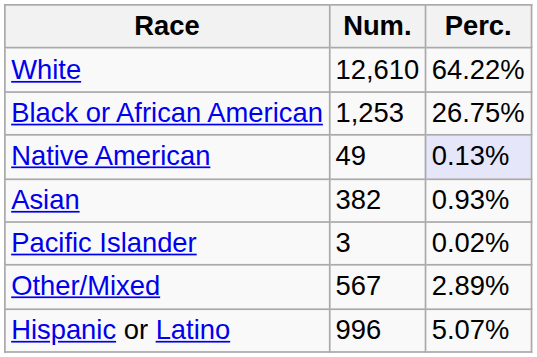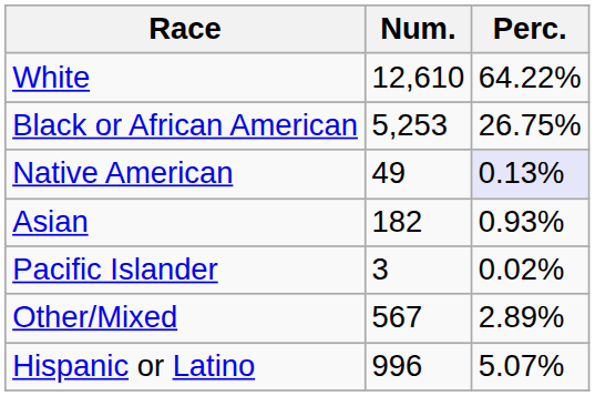Black or African American | Num.: 1,253 -> 5,253
Asian | Num.: 382 -> 182
